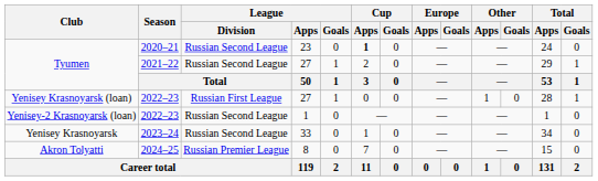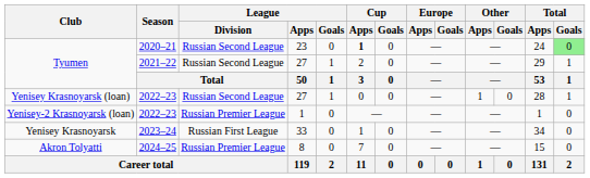Tyumen / 2020–21 | Total / Goals: no background -> lightgreen background
Yenisey Krasnoyarsk (loan) | League / Division: Russian First League -> Russian Second League
Yenisey-2 Krasnoyarsk (loan) | League / Division: Russian Second League -> Russian Premier League
Yenisey Krasnoyarsk | League / Division: Russian Second League -> Russian First League
